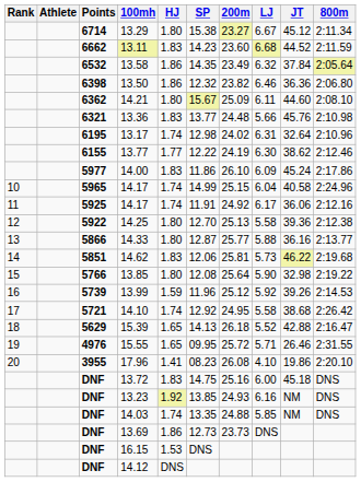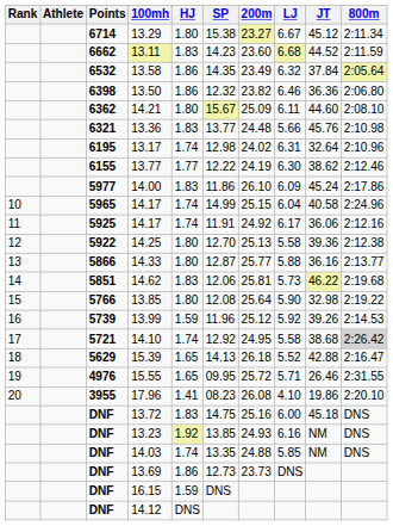14.10 | 800m: no background -> lightgrey background
16.15 | HJ: 1.53 -> 1.59
